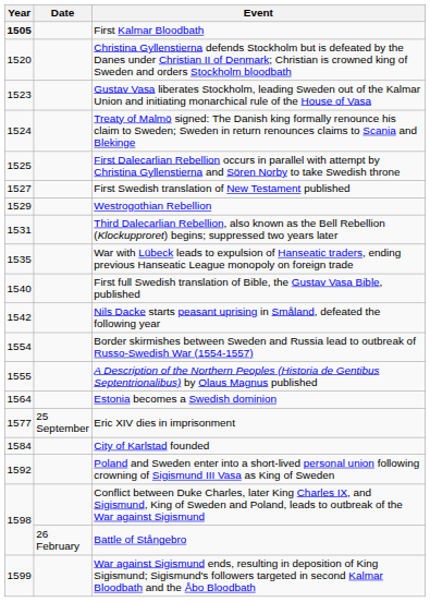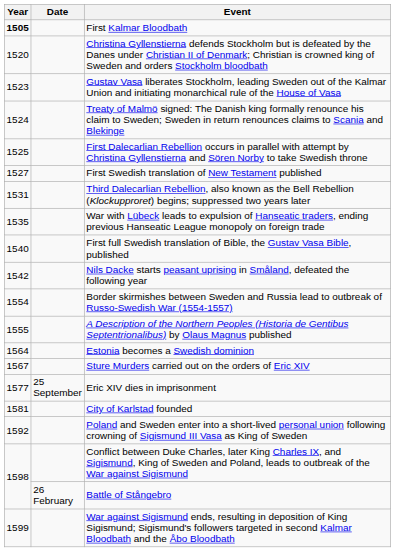- row: 1529 | Westrogothian Rebellion
+ row: 1567 | Sture Murders carried out on the orders of Eric XIV
City of Karlstad founded | Year: 1584 -> 1581
